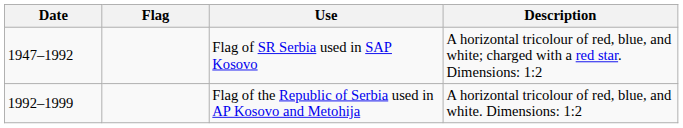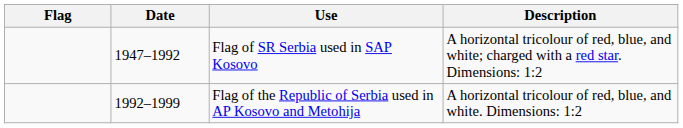columns swapped: Flag <-> Date
